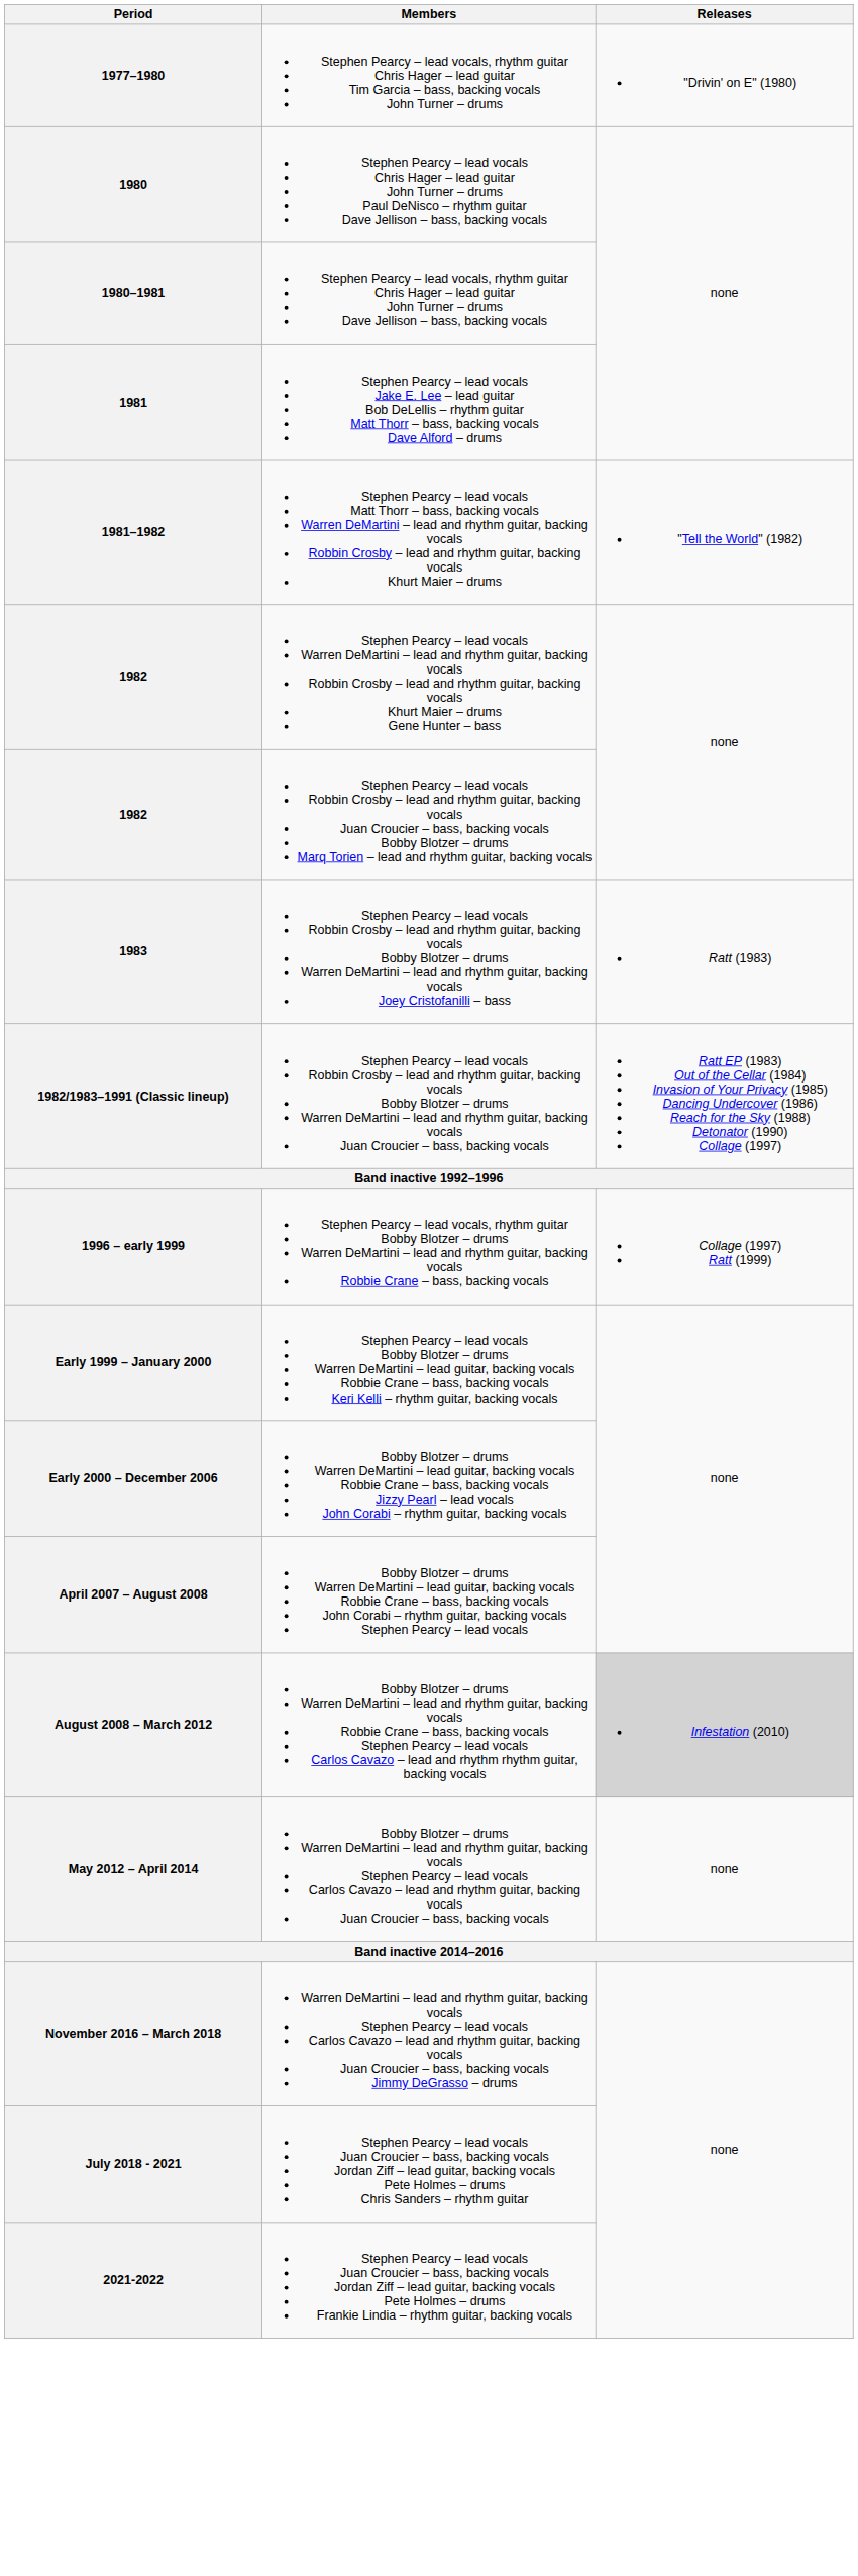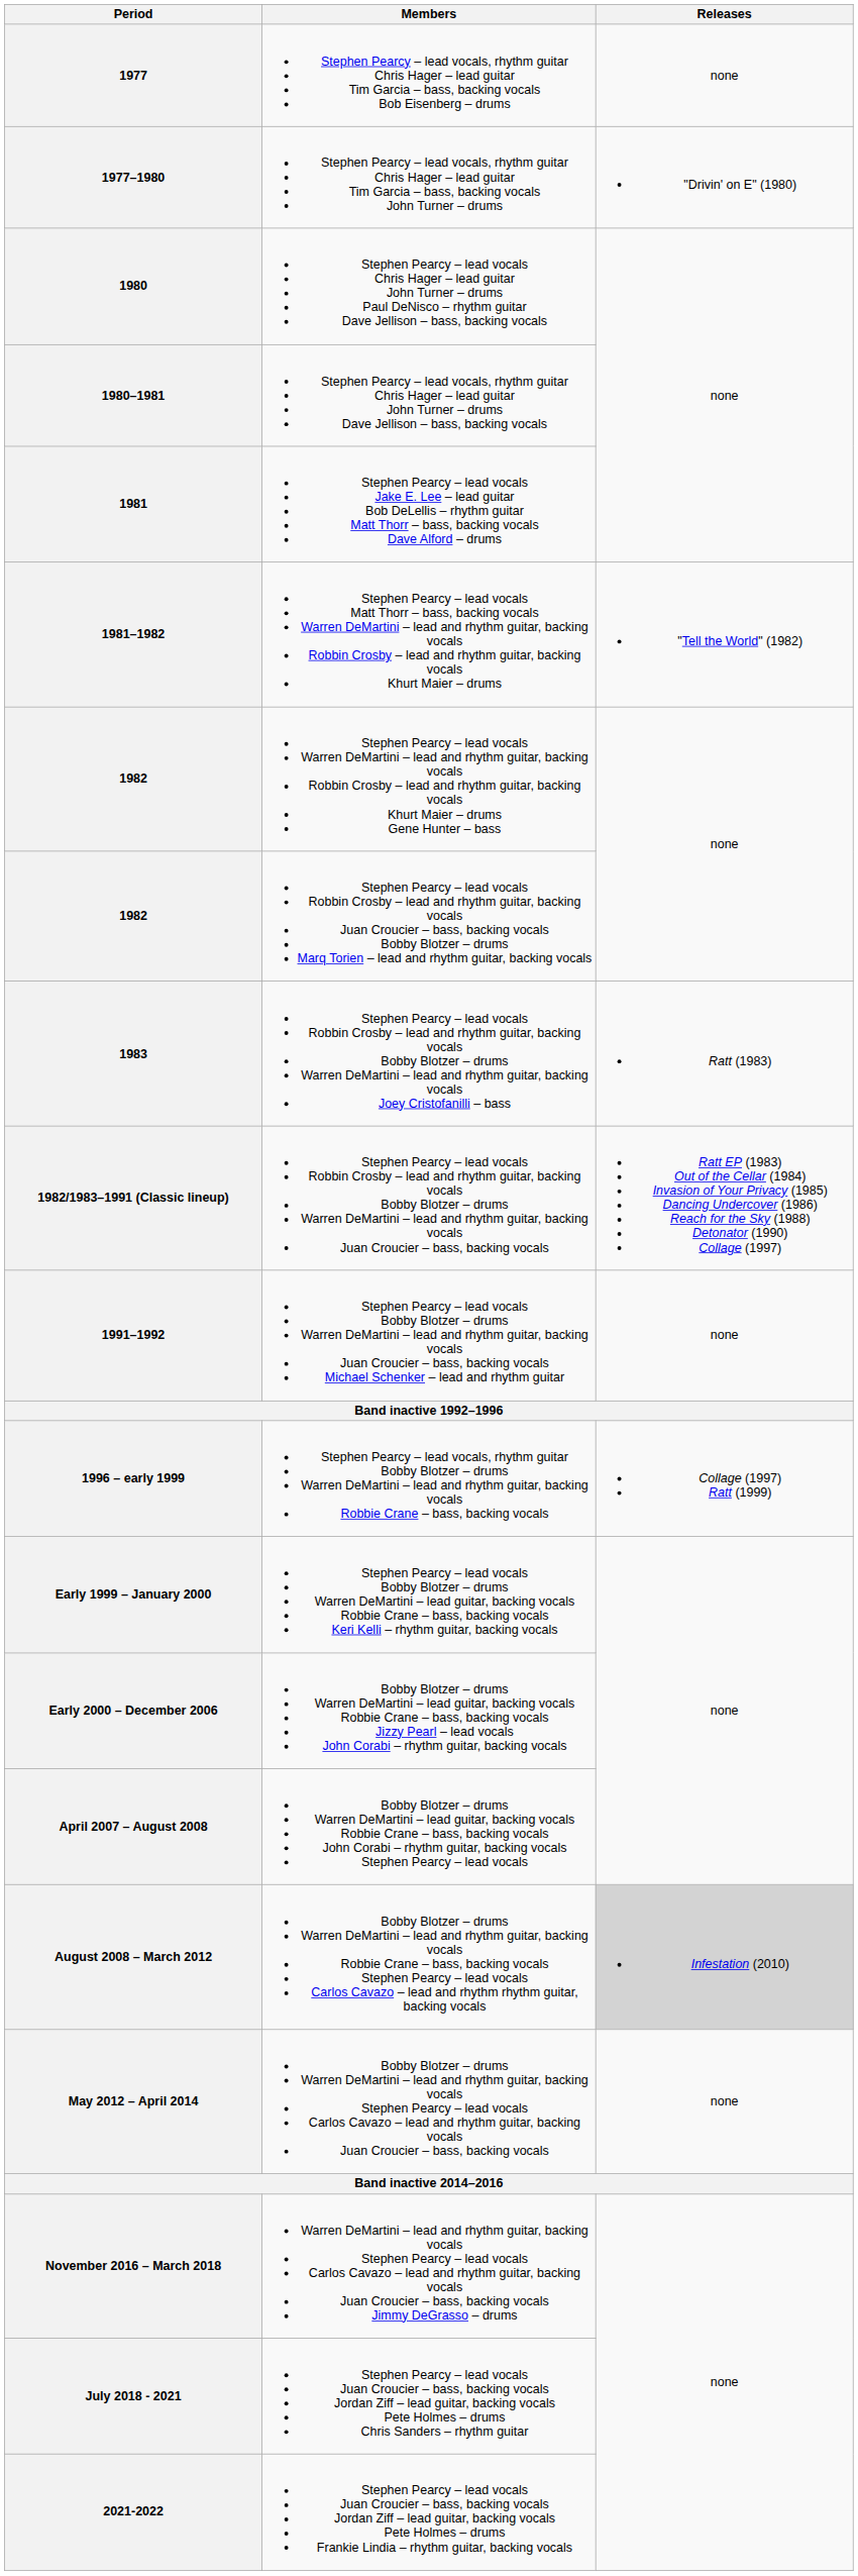+ row: 1977 | Stephen Pearcy – lead vocals, rhythm guitar Chris Hager – lead guitar Tim Garcia – bass, backing vocals Bob Eisenberg – drums | none
+ row: 1991–1992 | Stephen Pearcy – lead vocals Bobby Blotzer – drums Warren DeMartini – lead and rhythm guitar, backing vocals Juan Croucier – bass, backing vocals Michael Schenker – lead and rhythm guitar | none
